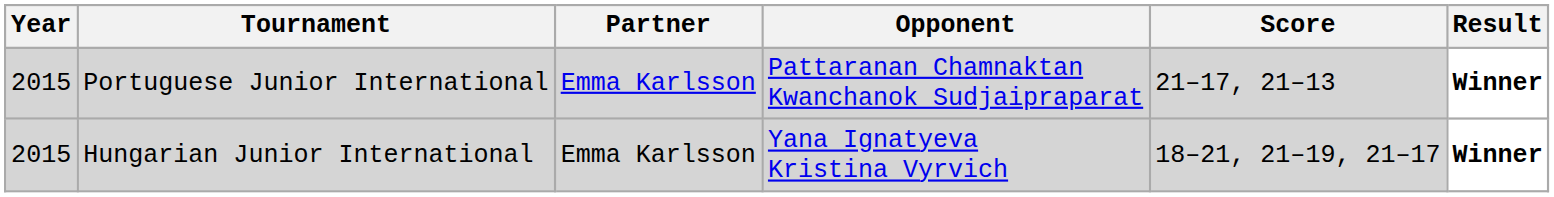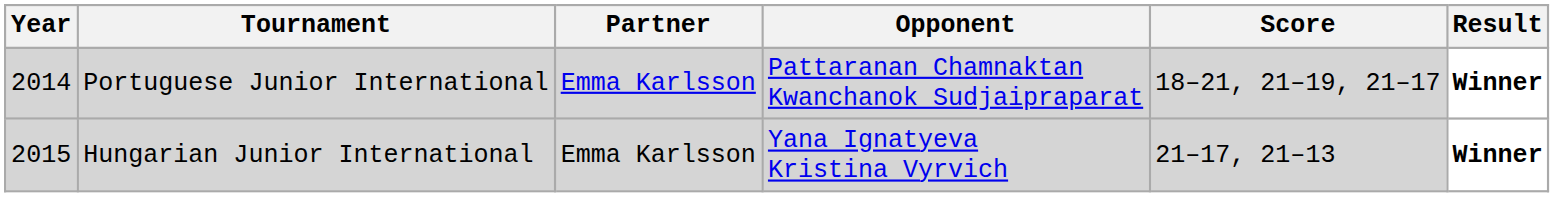Portuguese Junior International | Year: 2015 -> 2014
Portuguese Junior International | Score: 21–17, 21–13 -> 18–21, 21–19, 21–17
Hungarian Junior International | Score: 18–21, 21–19, 21–17 -> 21–17, 21–13
